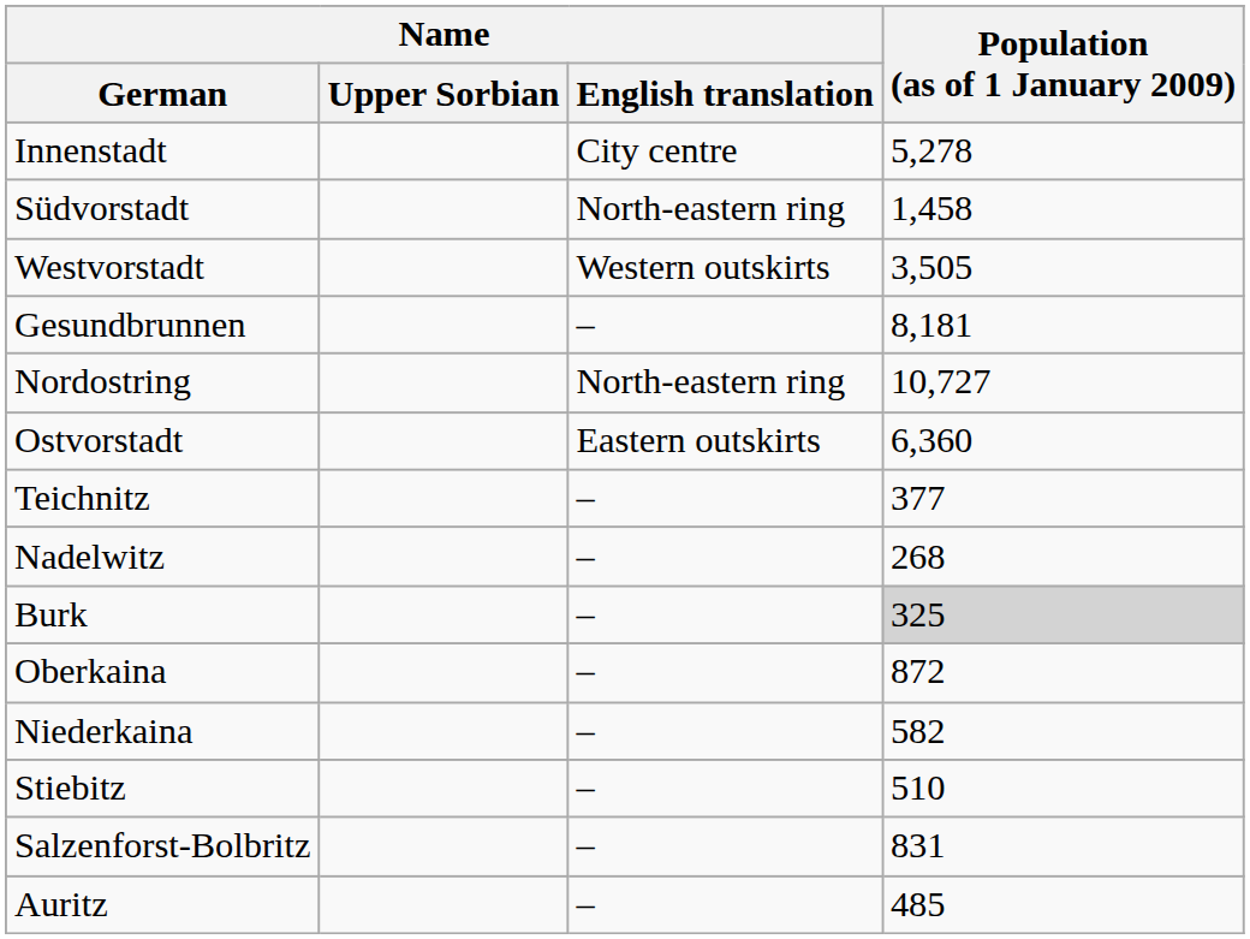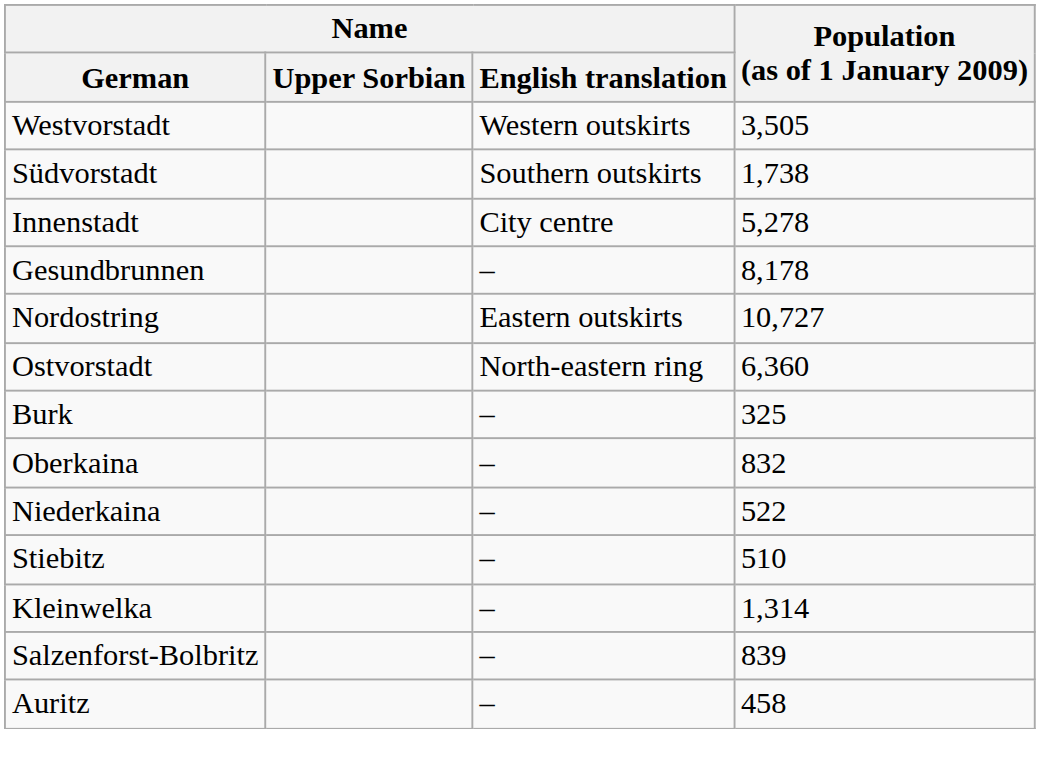rows swapped: Innenstadt <-> Westvorstadt
Südvorstadt | Name / English translation: North-eastern ring -> Southern outskirts
Südvorstadt | Population (as of 1 January 2009): 1,458 -> 1,738
Gesundbrunnen | Population (as of 1 January 2009): 8,181 -> 8,178
Nordostring | Name / English translation: North-eastern ring -> Eastern outskirts
Ostvorstadt | Name / English translation: Eastern outskirts -> North-eastern ring
- row: Teichnitz | – | 377
- row: Nadelwitz | – | 268
Burk | Population (as of 1 January 2009): lightgrey background -> no background
Oberkaina | Population (as of 1 January 2009): 872 -> 832
Niederkaina | Population (as of 1 January 2009): 582 -> 522
+ row: Kleinwelka | – | 1,314
Salzenforst-Bolbritz | Population (as of 1 January 2009): 831 -> 839
Auritz | Population (as of 1 January 2009): 485 -> 458
